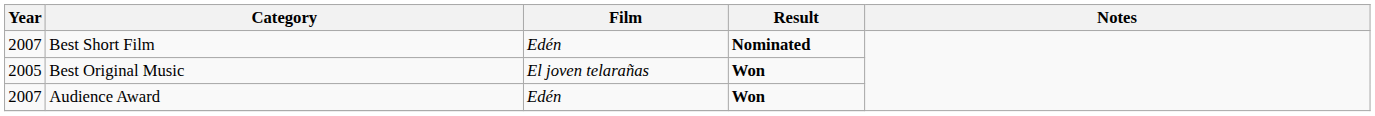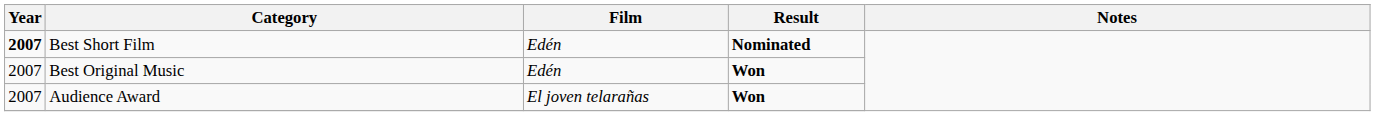Best Short Film | Year: normal -> bold
Best Original Music | Year: 2005 -> 2007
Best Original Music | Film: El joven telarañas -> Edén
Audience Award | Film: Edén -> El joven telarañas
